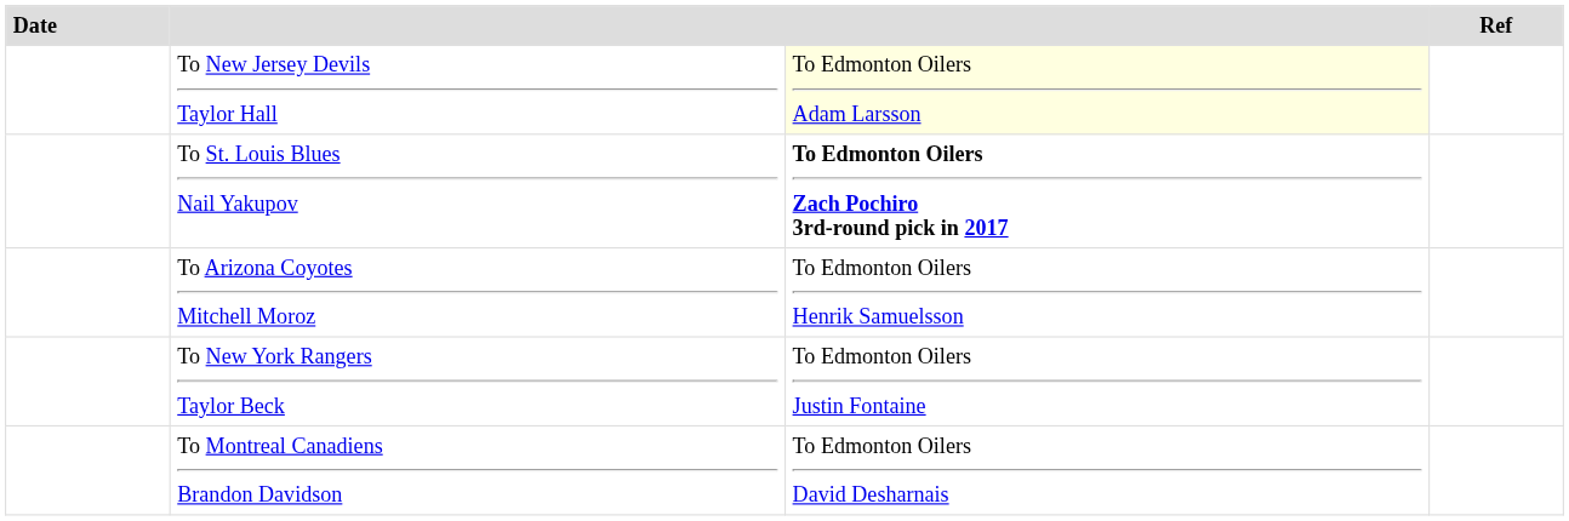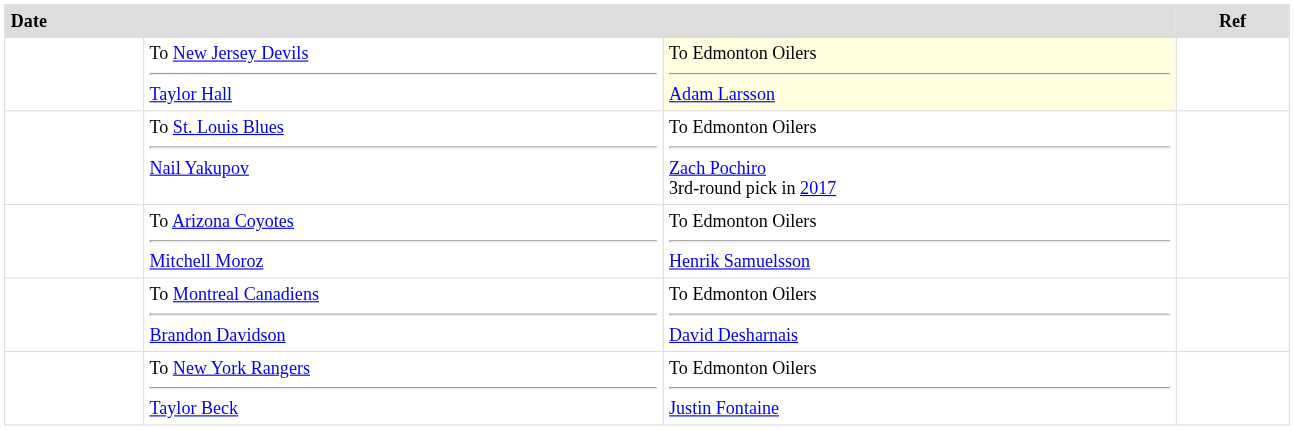To St. Louis Blues Nail Yakupov | column 3: bold -> normal
rows swapped: To Montreal Canadiens Brandon Davidson <-> To New York Rangers Taylor Beck
